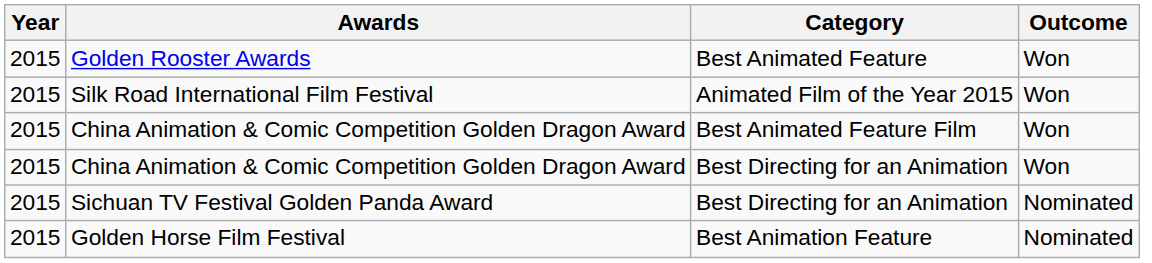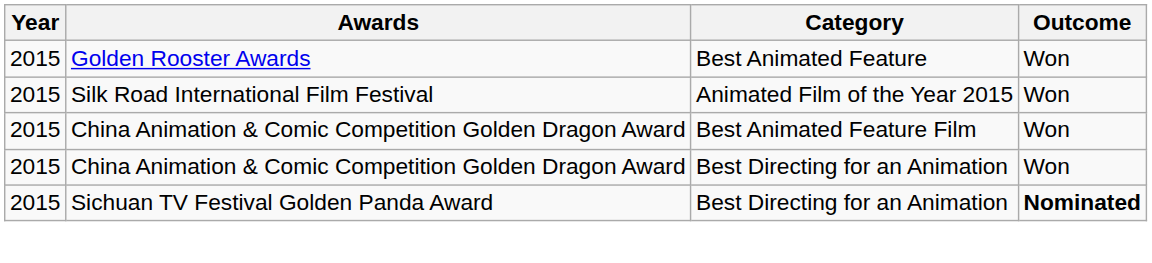Sichuan TV Festival Golden Panda Award | Outcome: normal -> bold
- row: 2015 | Golden Horse Film Festival | Best Animation Feature | Nominated
